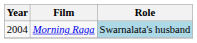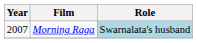Morning Raga | Year: 2004 -> 2007
